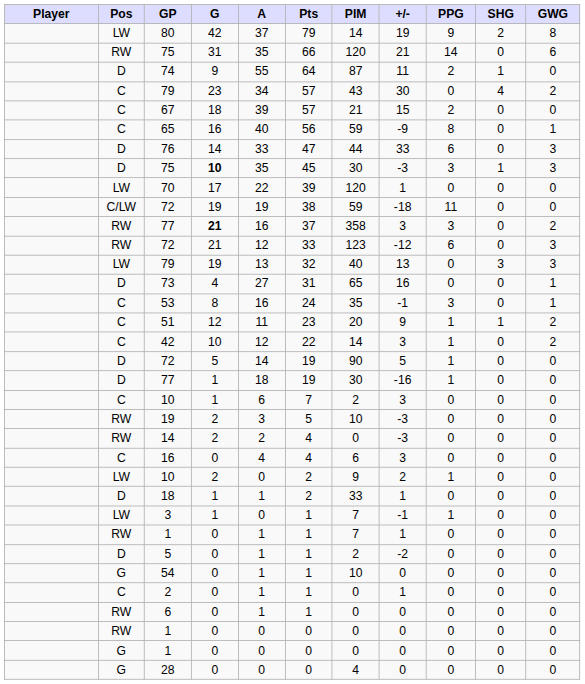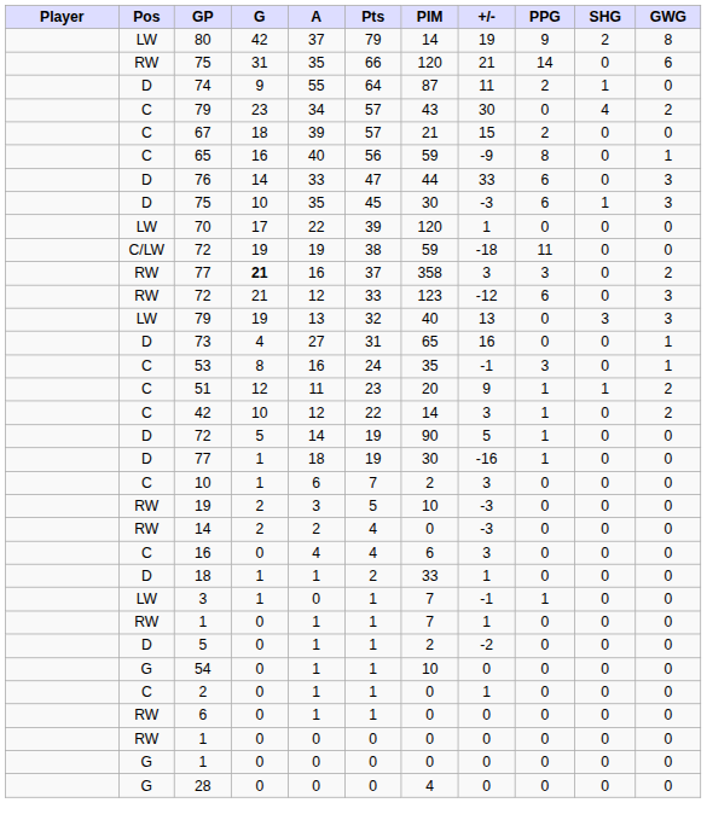D / 75 | G: bold -> normal
D / 75 | PPG: 3 -> 6
- row: LW | 10 | 2 | 0 | 2 | 9 | 2 | 1 | 0 | 0
